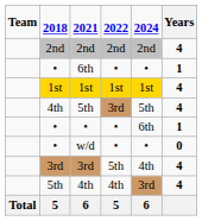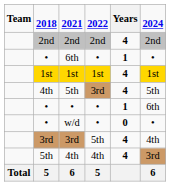columns swapped: 2024 <-> Years
